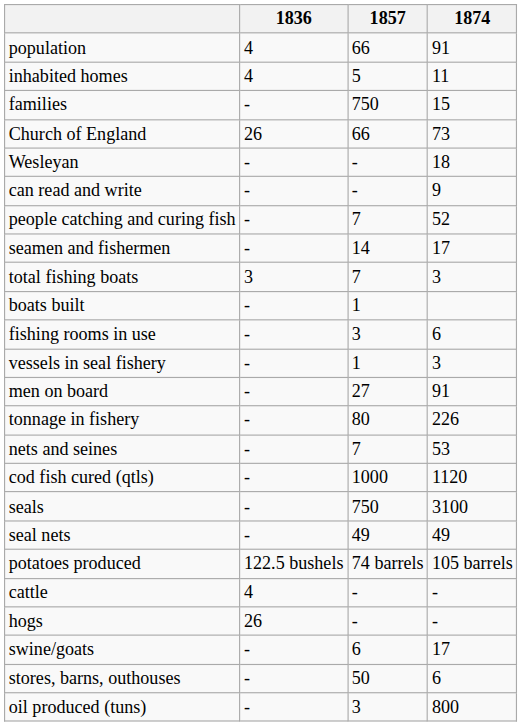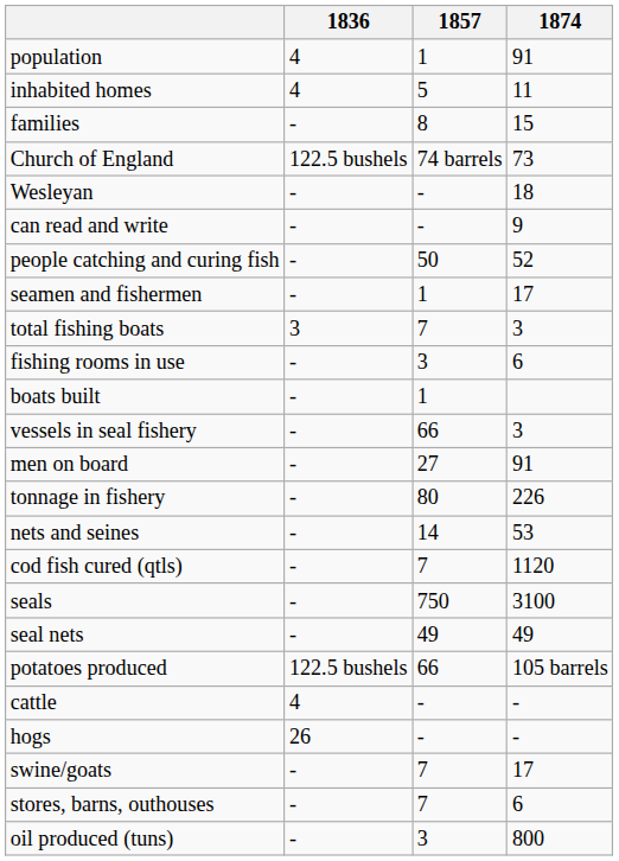population | 1857: 66 -> 1
families | 1857: 750 -> 8
Church of England | 1836: 26 -> 122.5 bushels
Church of England | 1857: 66 -> 74 barrels
people catching and curing fish | 1857: 7 -> 50
seamen and fishermen | 1857: 14 -> 1
rows swapped: boats built <-> fishing rooms in use
vessels in seal fishery | 1857: 1 -> 66
nets and seines | 1857: 7 -> 14
cod fish cured (qtls) | 1857: 1000 -> 7
potatoes produced | 1857: 74 barrels -> 66
swine/goats | 1857: 6 -> 7
stores, barns, outhouses | 1857: 50 -> 7
